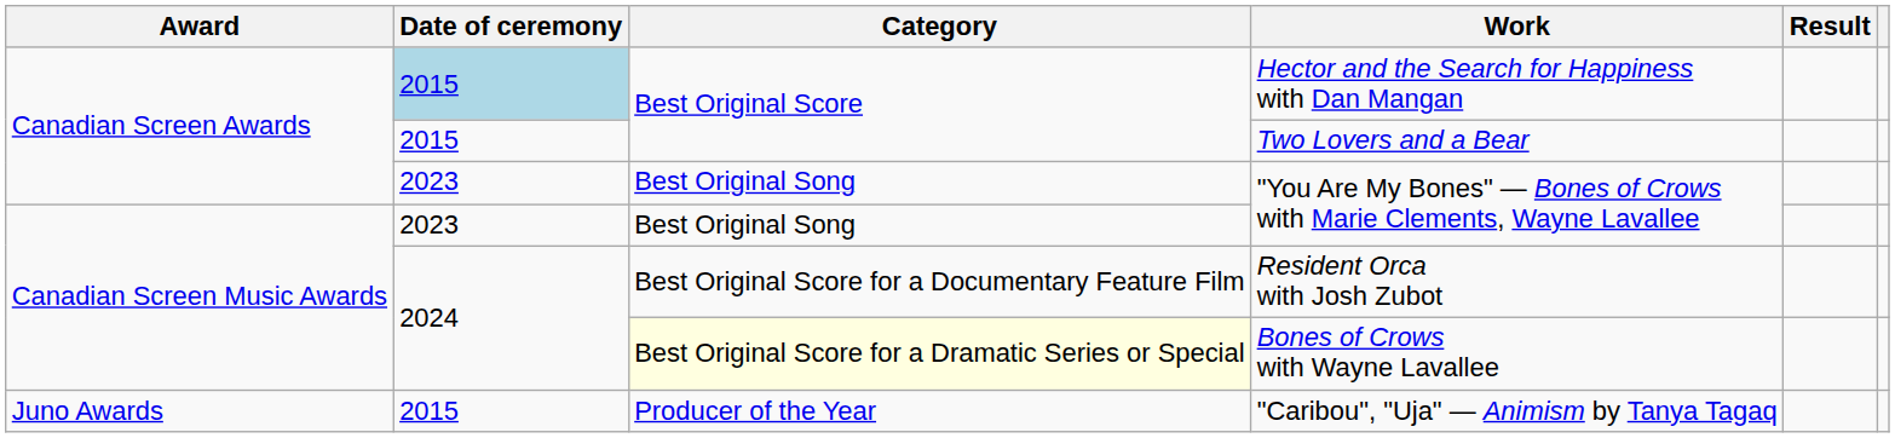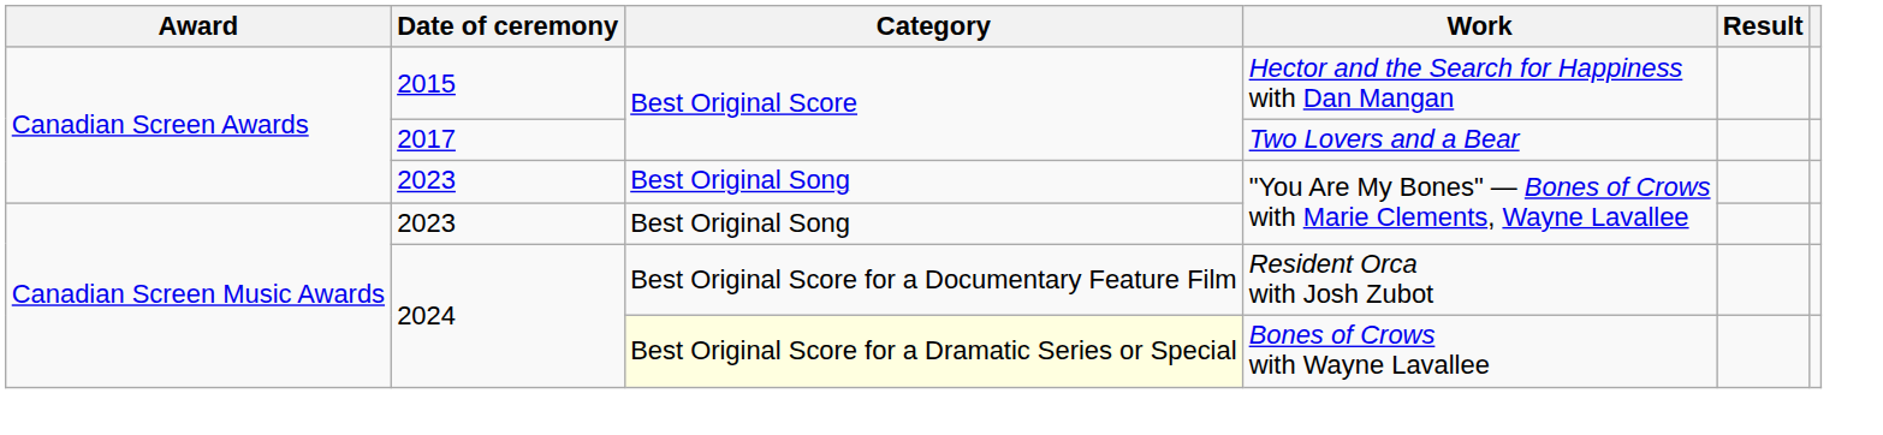Hector and the Search for Happiness with Dan Mangan | Date of ceremony: lightblue background -> no background
Two Lovers and a Bear | Date of ceremony: 2015 -> 2017
- row: Juno Awards | 2015 | Producer of the Year | "Caribou", "Uja" — Animism by Tanya Tagaq
